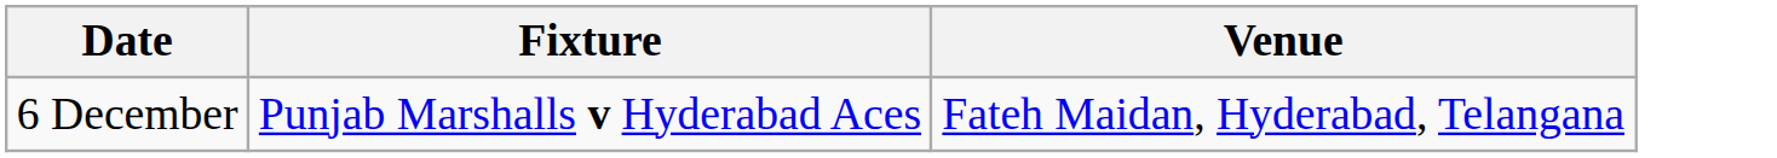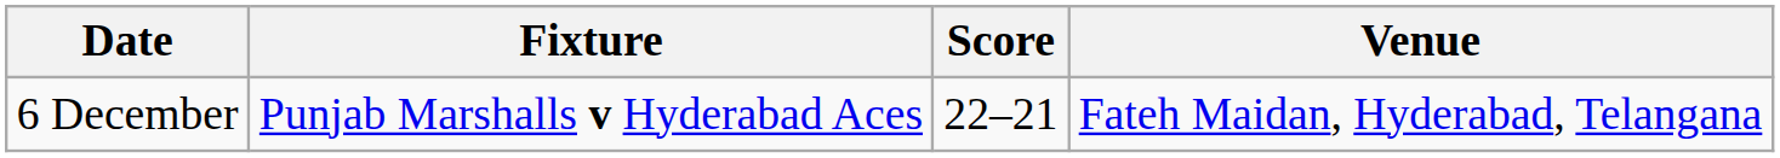+ column: Score | 22–21
